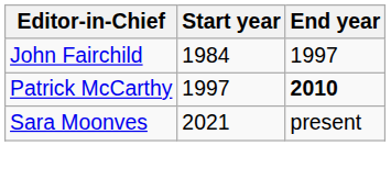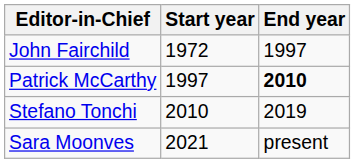John Fairchild | Start year: 1984 -> 1972
+ row: Stefano Tonchi | 2010 | 2019
